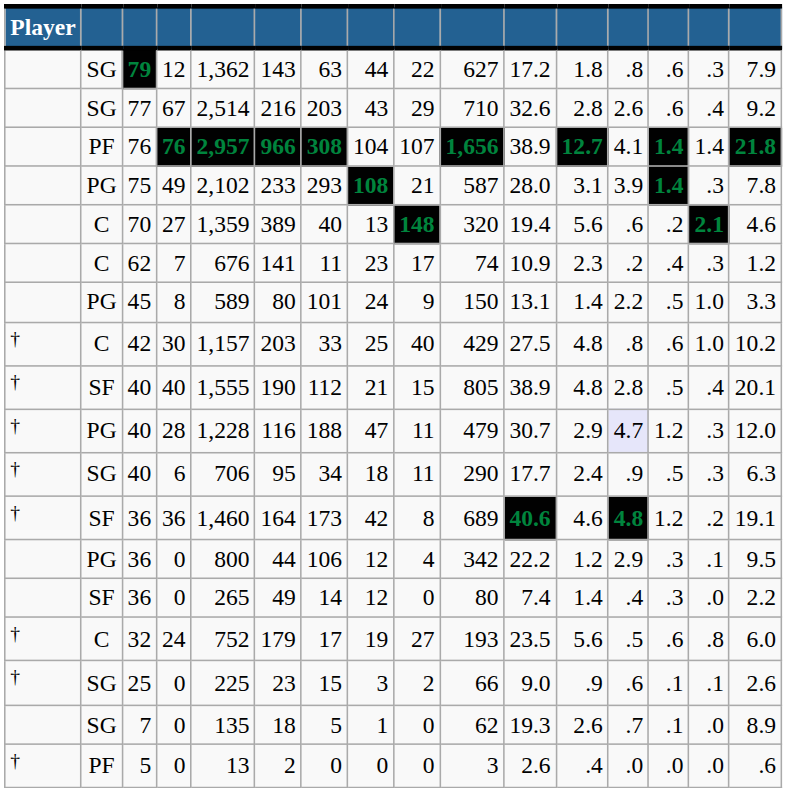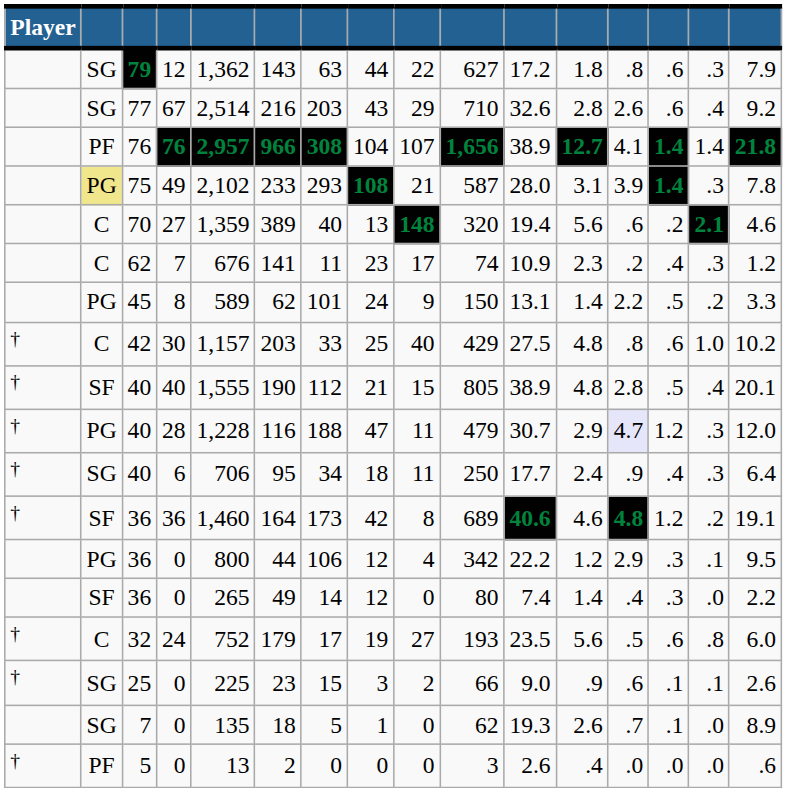75 | column 2: no background -> khaki background
45 | column 6: 80 -> 62
45 | column 15: 1.0 -> .2
40 / 6 | column 10: 290 -> 250
40 / 6 | column 14: .5 -> .4
40 / 6 | column 16: 6.3 -> 6.4
